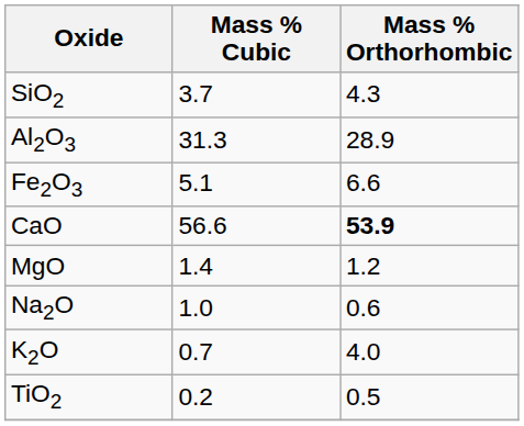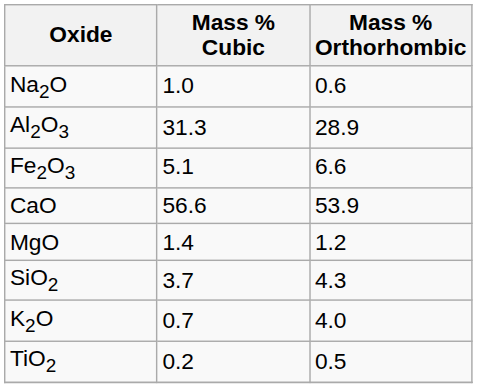rows swapped: SiO2 <-> Na2O
CaO | Mass % Orthorhombic: bold -> normal
